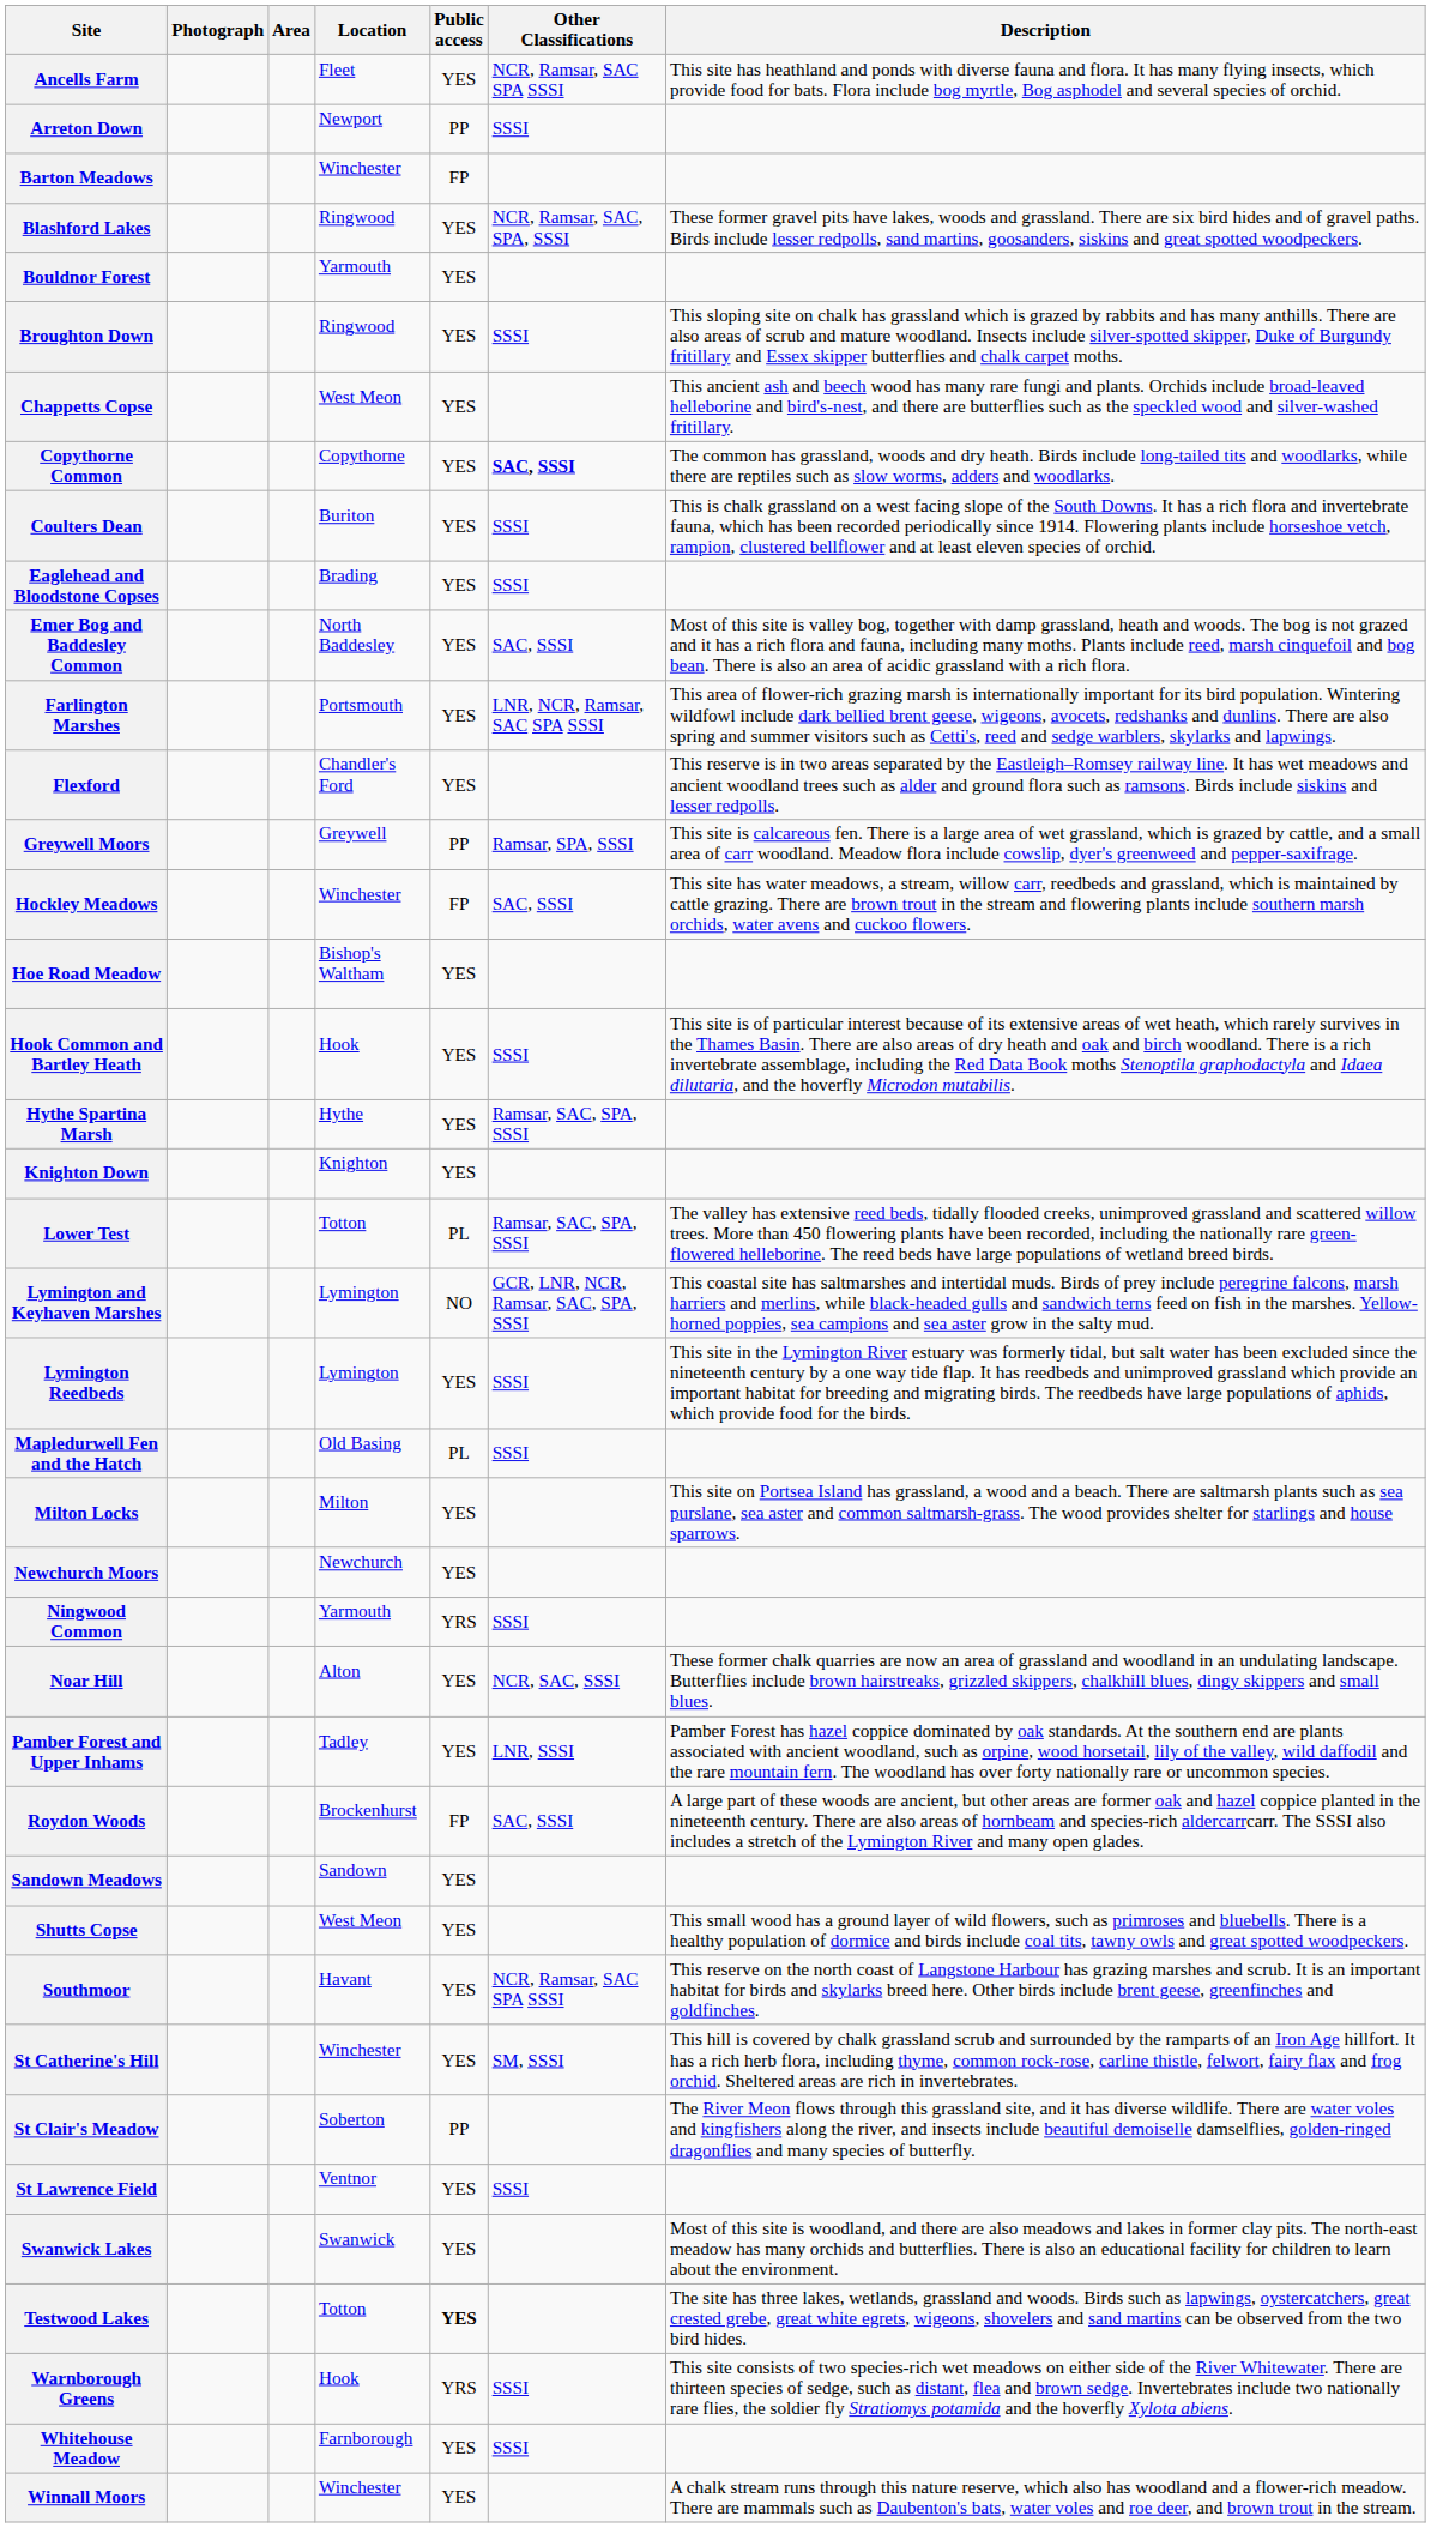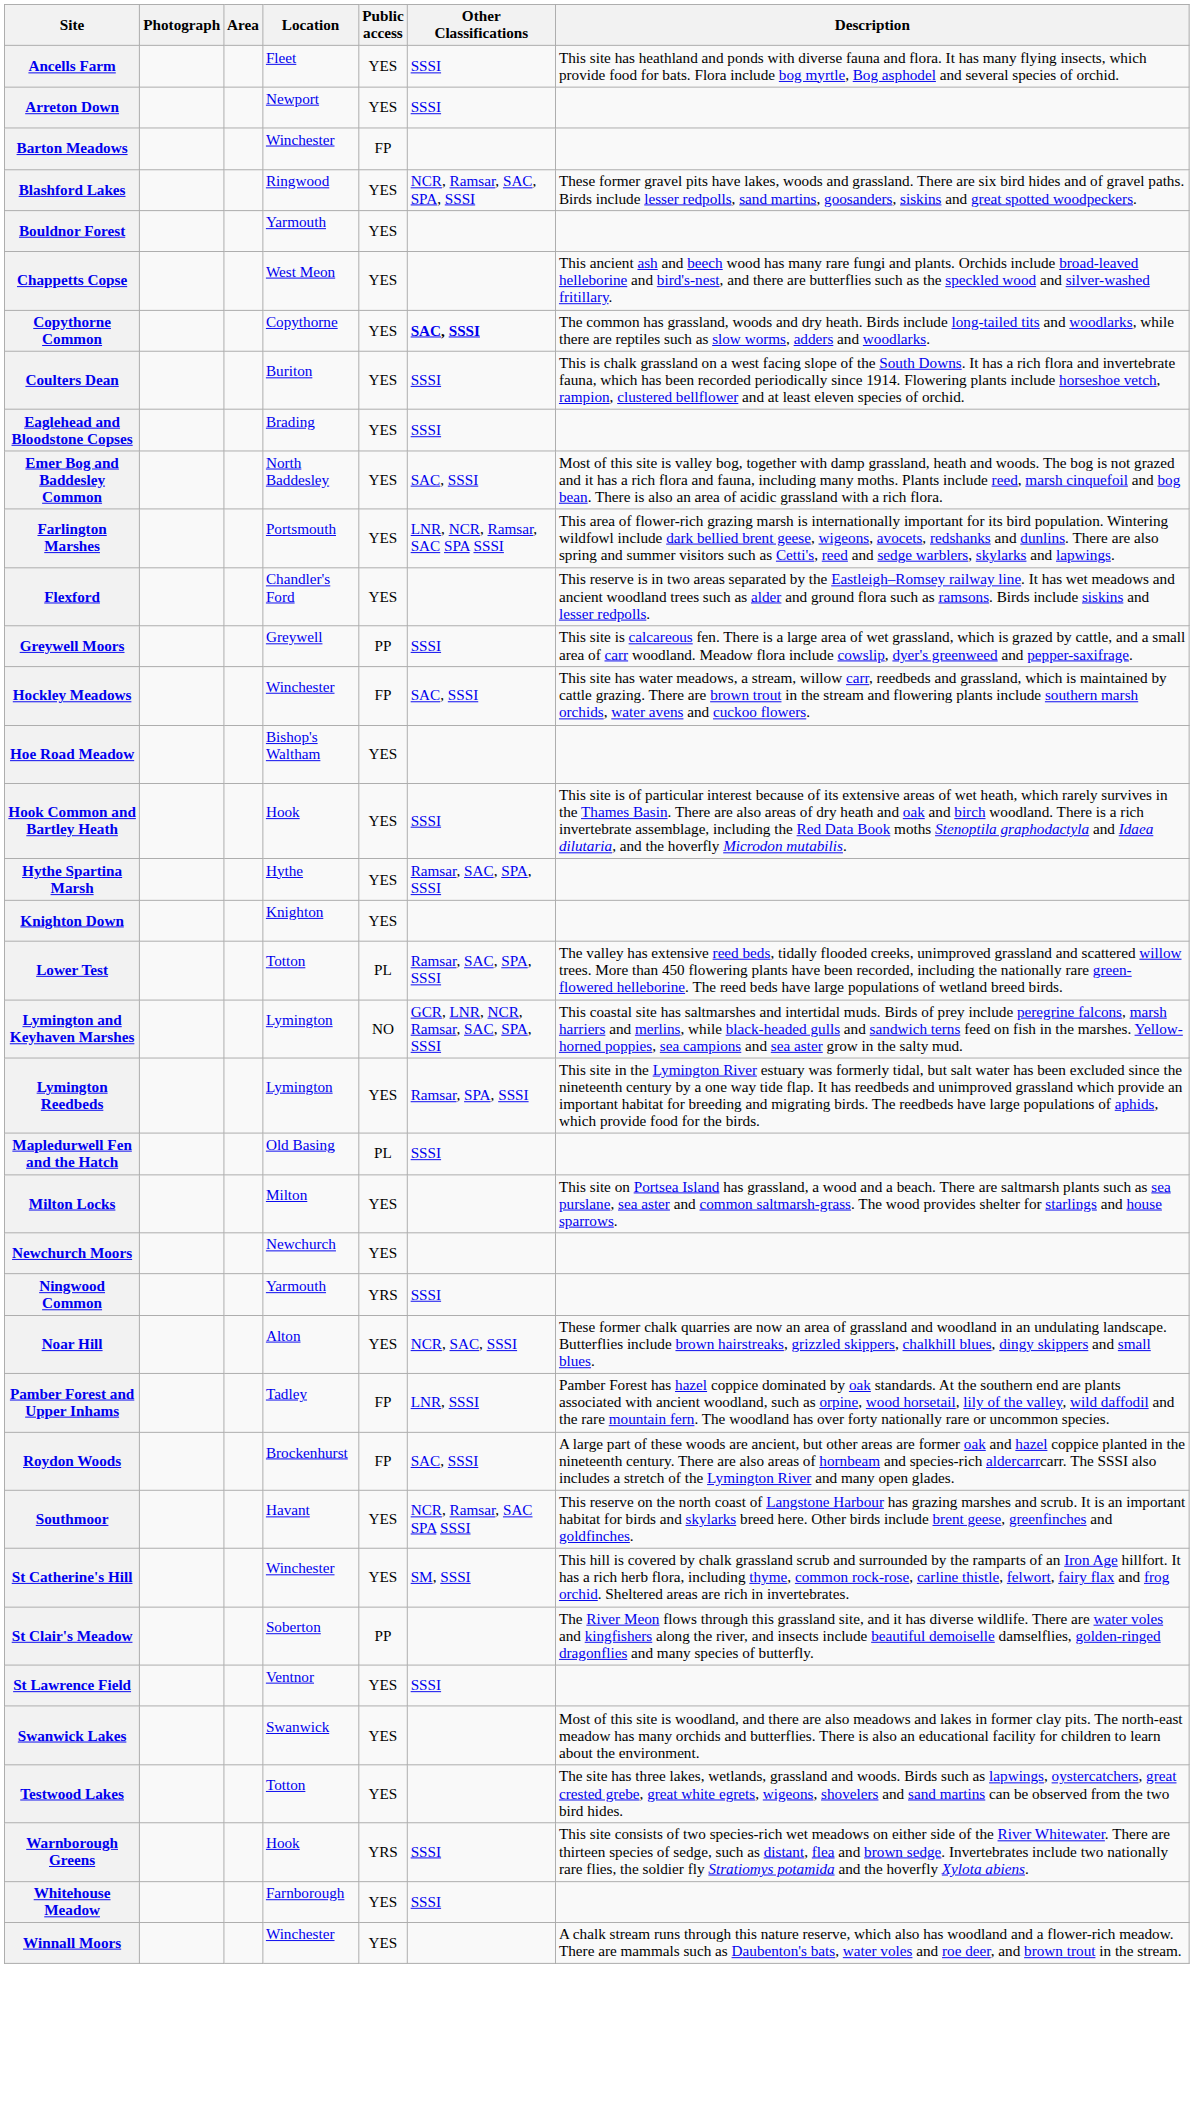Ancells Farm | Other Classifications: NCR, Ramsar, SAC SPA SSSI -> SSSI
Arreton Down | Public access: PP -> YES
- row: Broughton Down | Ringwood | YES | SSSI | This sloping site on chalk has grassland which is grazed by rabbits and has many anthills. There are also areas of scrub and mature woodland. Insects include silver-spotted skipper, Duke of Burgundy fritillary and Essex skipper butterflies and chalk carpet moths.
Greywell Moors | Other Classifications: Ramsar, SPA, SSSI -> SSSI
Lymington Reedbeds | Other Classifications: SSSI -> Ramsar, SPA, SSSI
Pamber Forest and Upper Inhams | Public access: YES -> FP
- row: Sandown Meadows | Sandown | YES
- row: Shutts Copse | West Meon | YES | This small wood has a ground layer of wild flowers, such as primroses and bluebells. There is a healthy population of dormice and birds include coal tits, tawny owls and great spotted woodpeckers.
Testwood Lakes | Public access: bold -> normal
